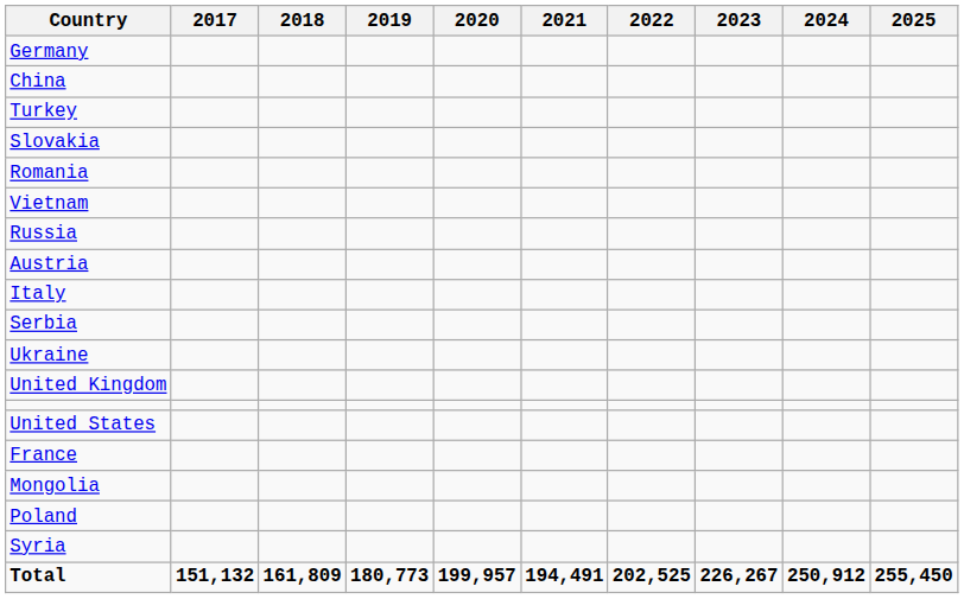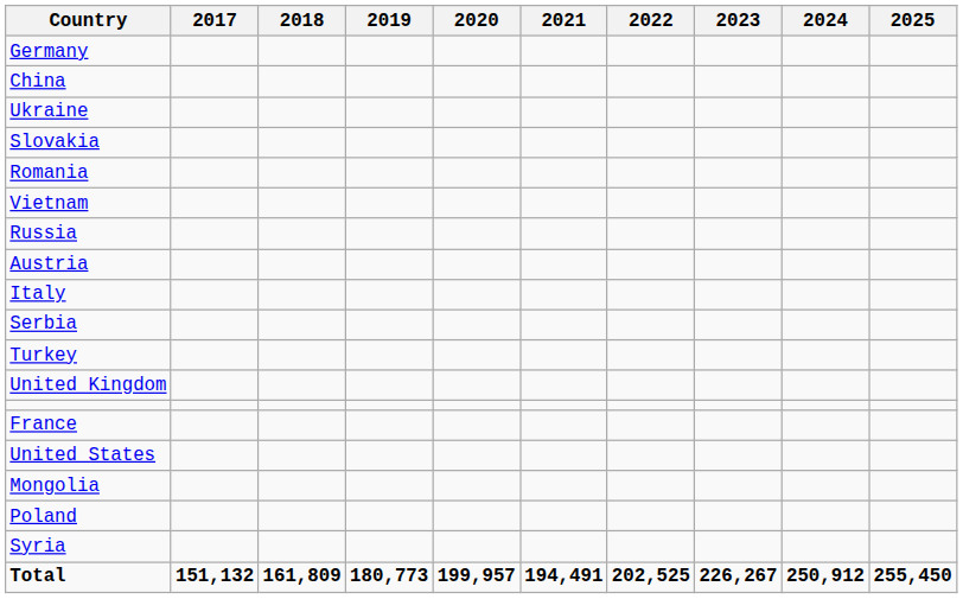rows swapped: Ukraine <-> Turkey
rows swapped: United States <-> France
